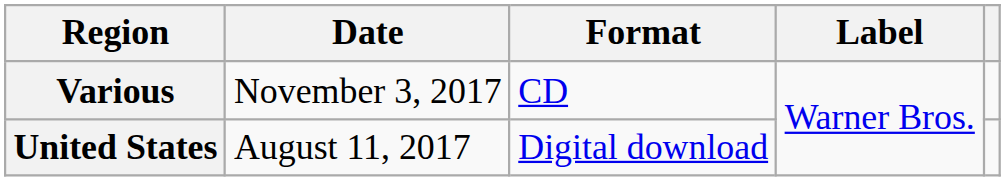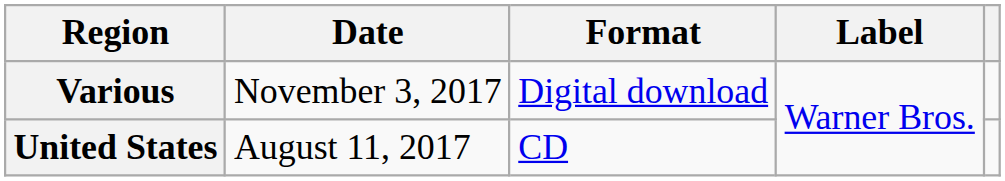Various | Format: CD -> Digital download
United States | Format: Digital download -> CD
